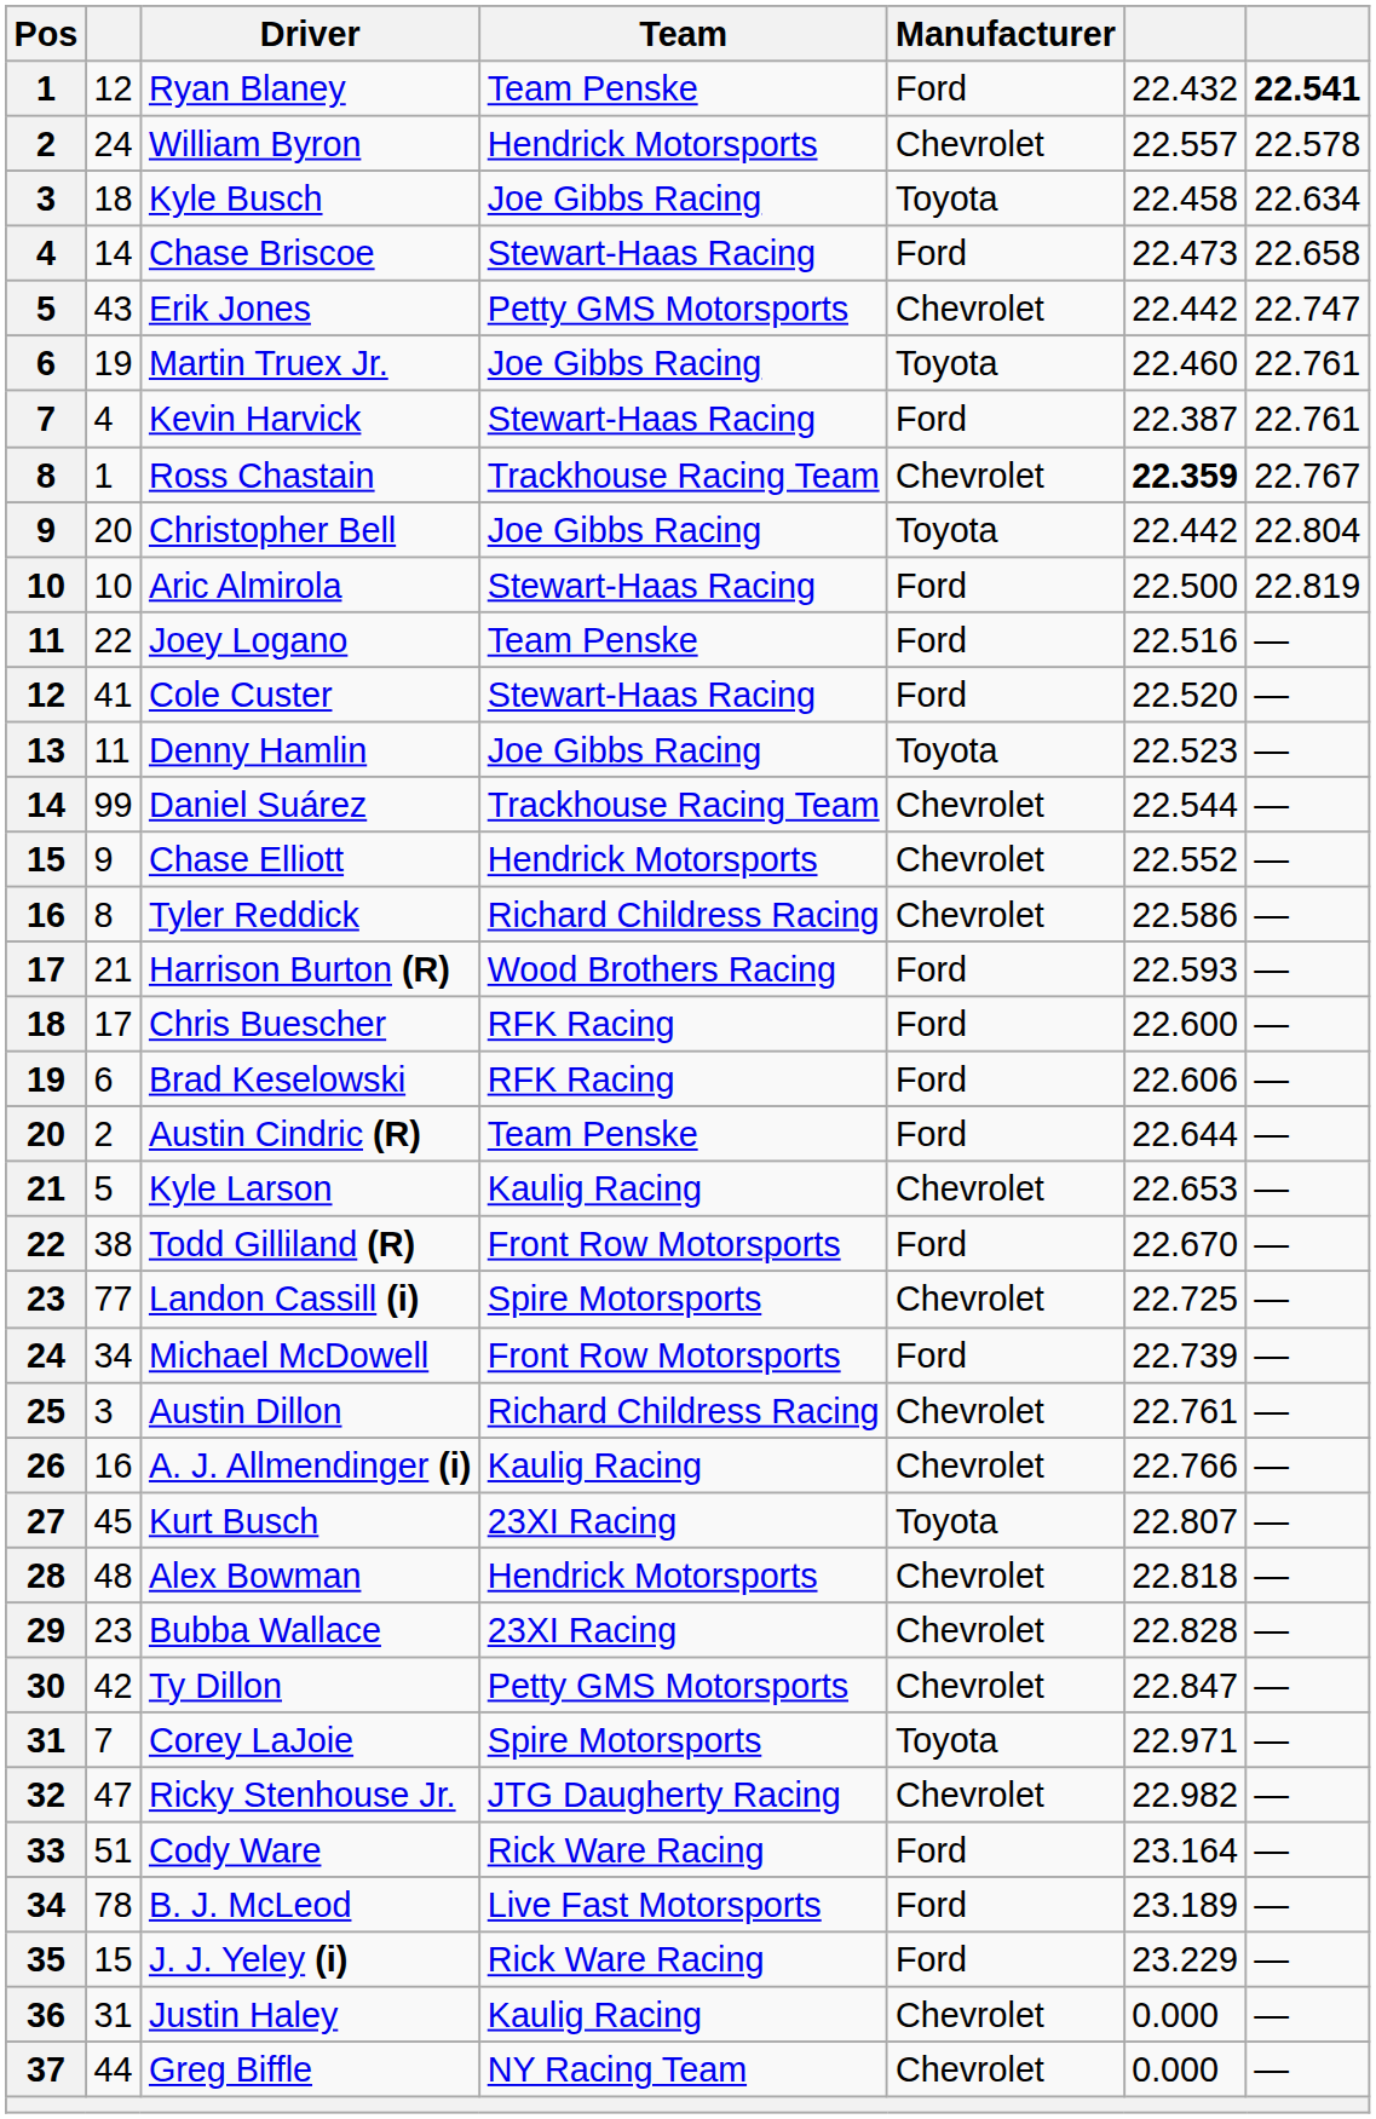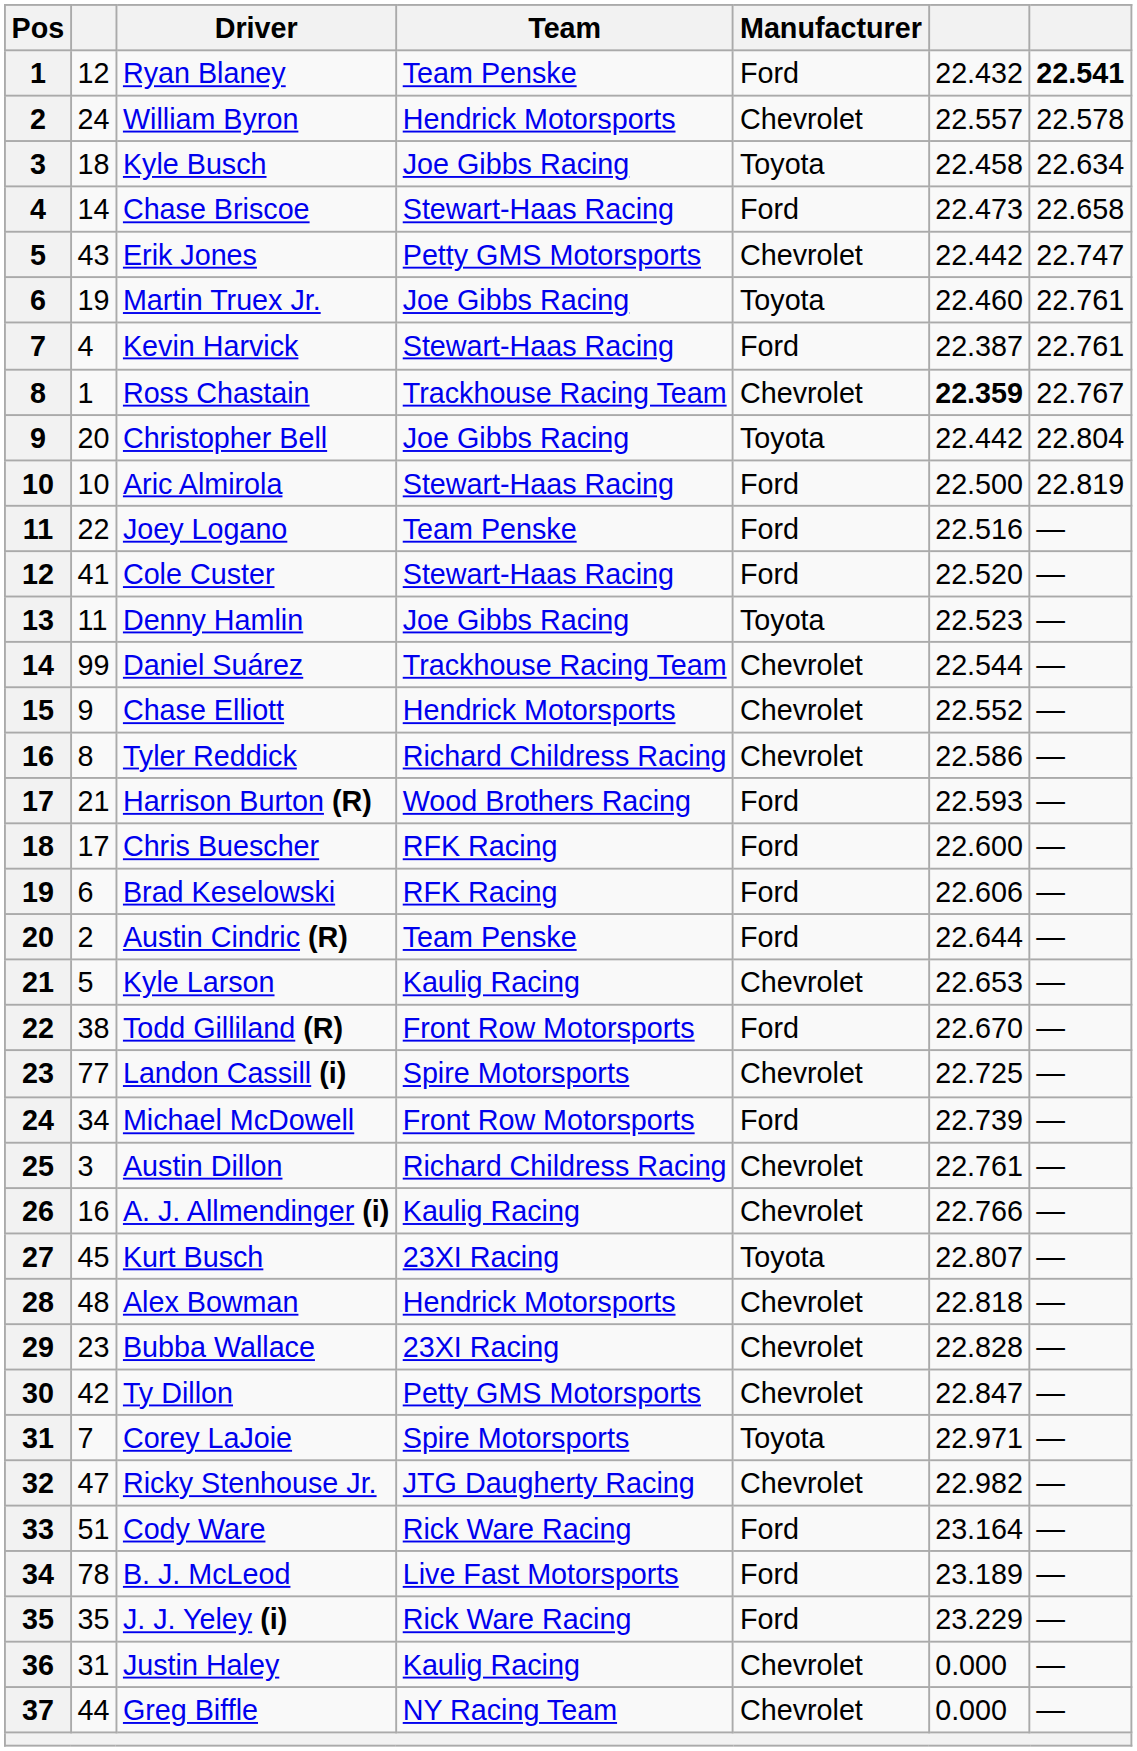J. J. Yeley (i) | column 2: 15 -> 35
